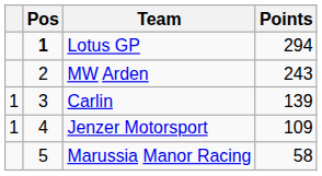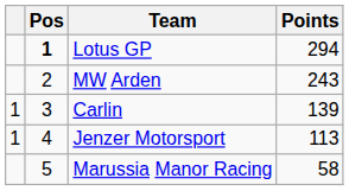Jenzer Motorsport | Points: 109 -> 113
